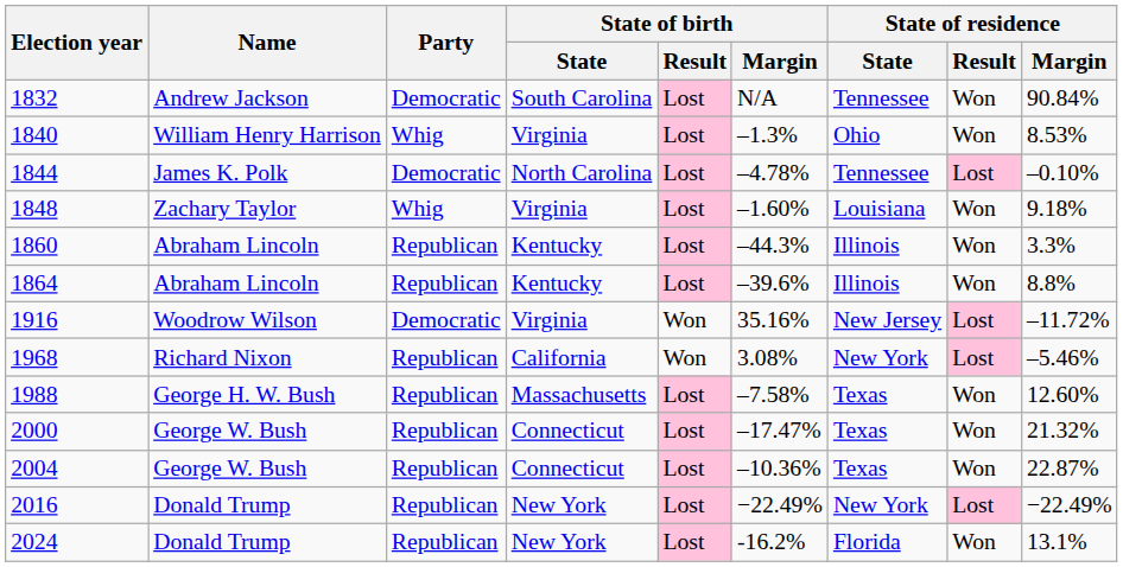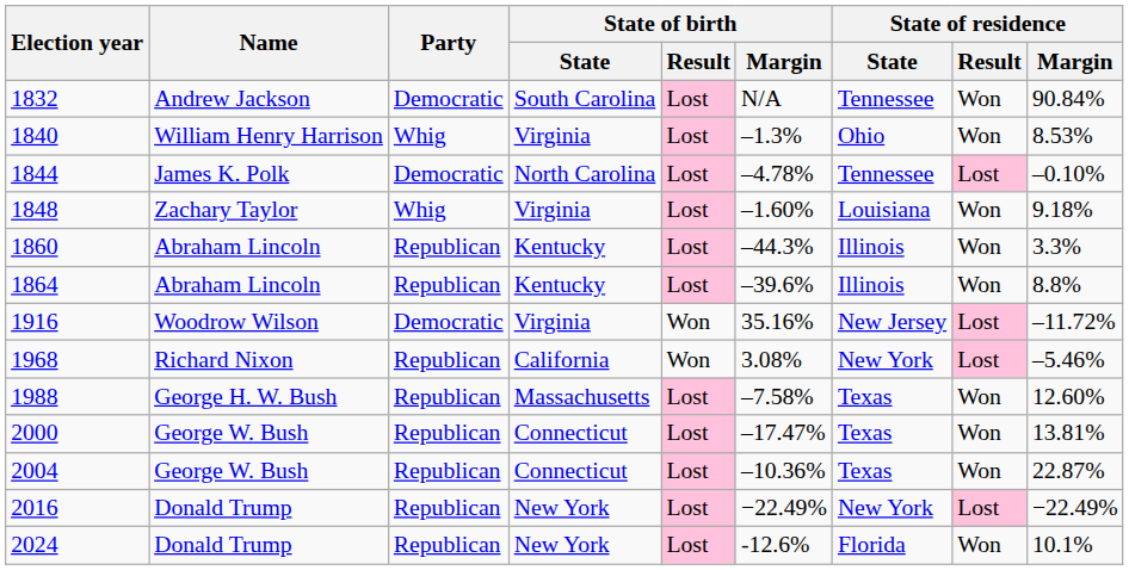2000 | State of residence / Margin: 21.32% -> 13.81%
2024 | State of birth / Margin: -16.2% -> -12.6%
2024 | State of residence / Margin: 13.1% -> 10.1%
